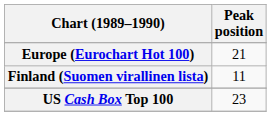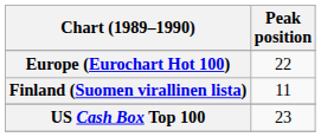Europe (Eurochart Hot 100) | Peak position: 21 -> 22
